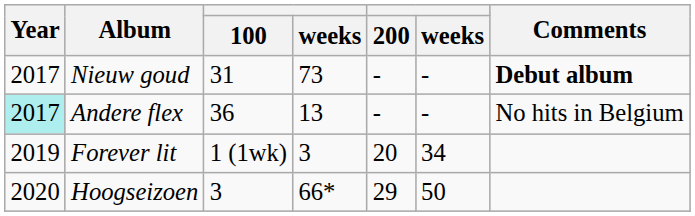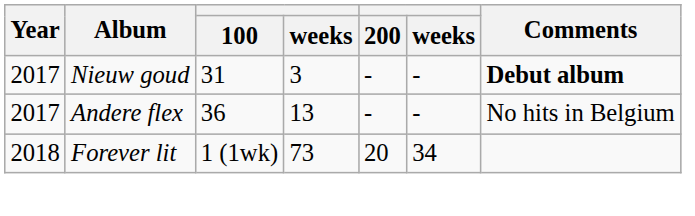Nieuw goud | column 4: 73 -> 3
Andere flex | Year: paleturquoise background -> no background
Forever lit | Year: 2019 -> 2018
Forever lit | column 4: 3 -> 73
- row: 2020 | Hoogseizoen | 3 | 66* | 29 | 50
